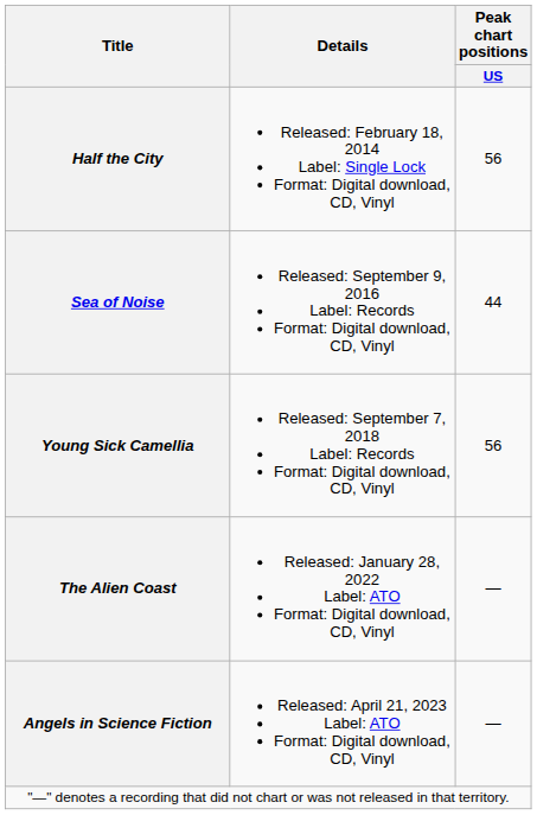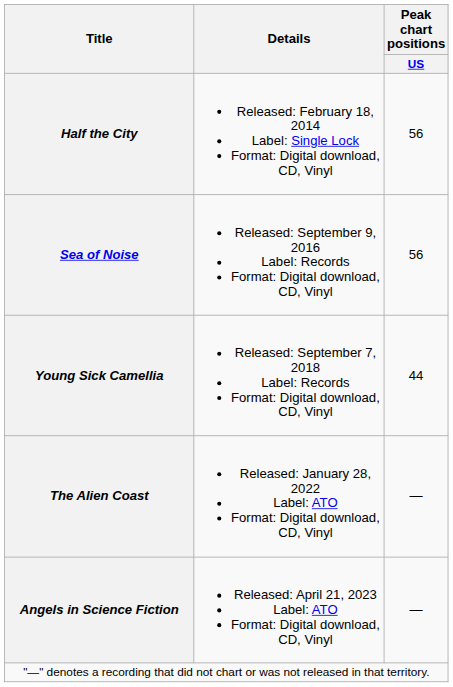Sea of Noise | Peak chart positions / US: 44 -> 56
Young Sick Camellia | Peak chart positions / US: 56 -> 44
